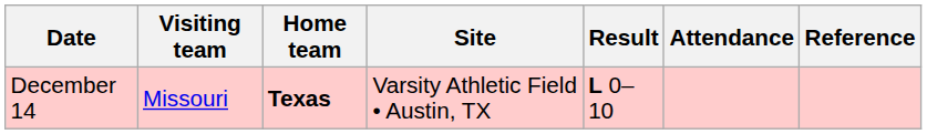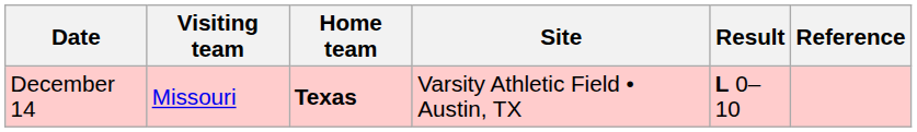- column: Attendance
